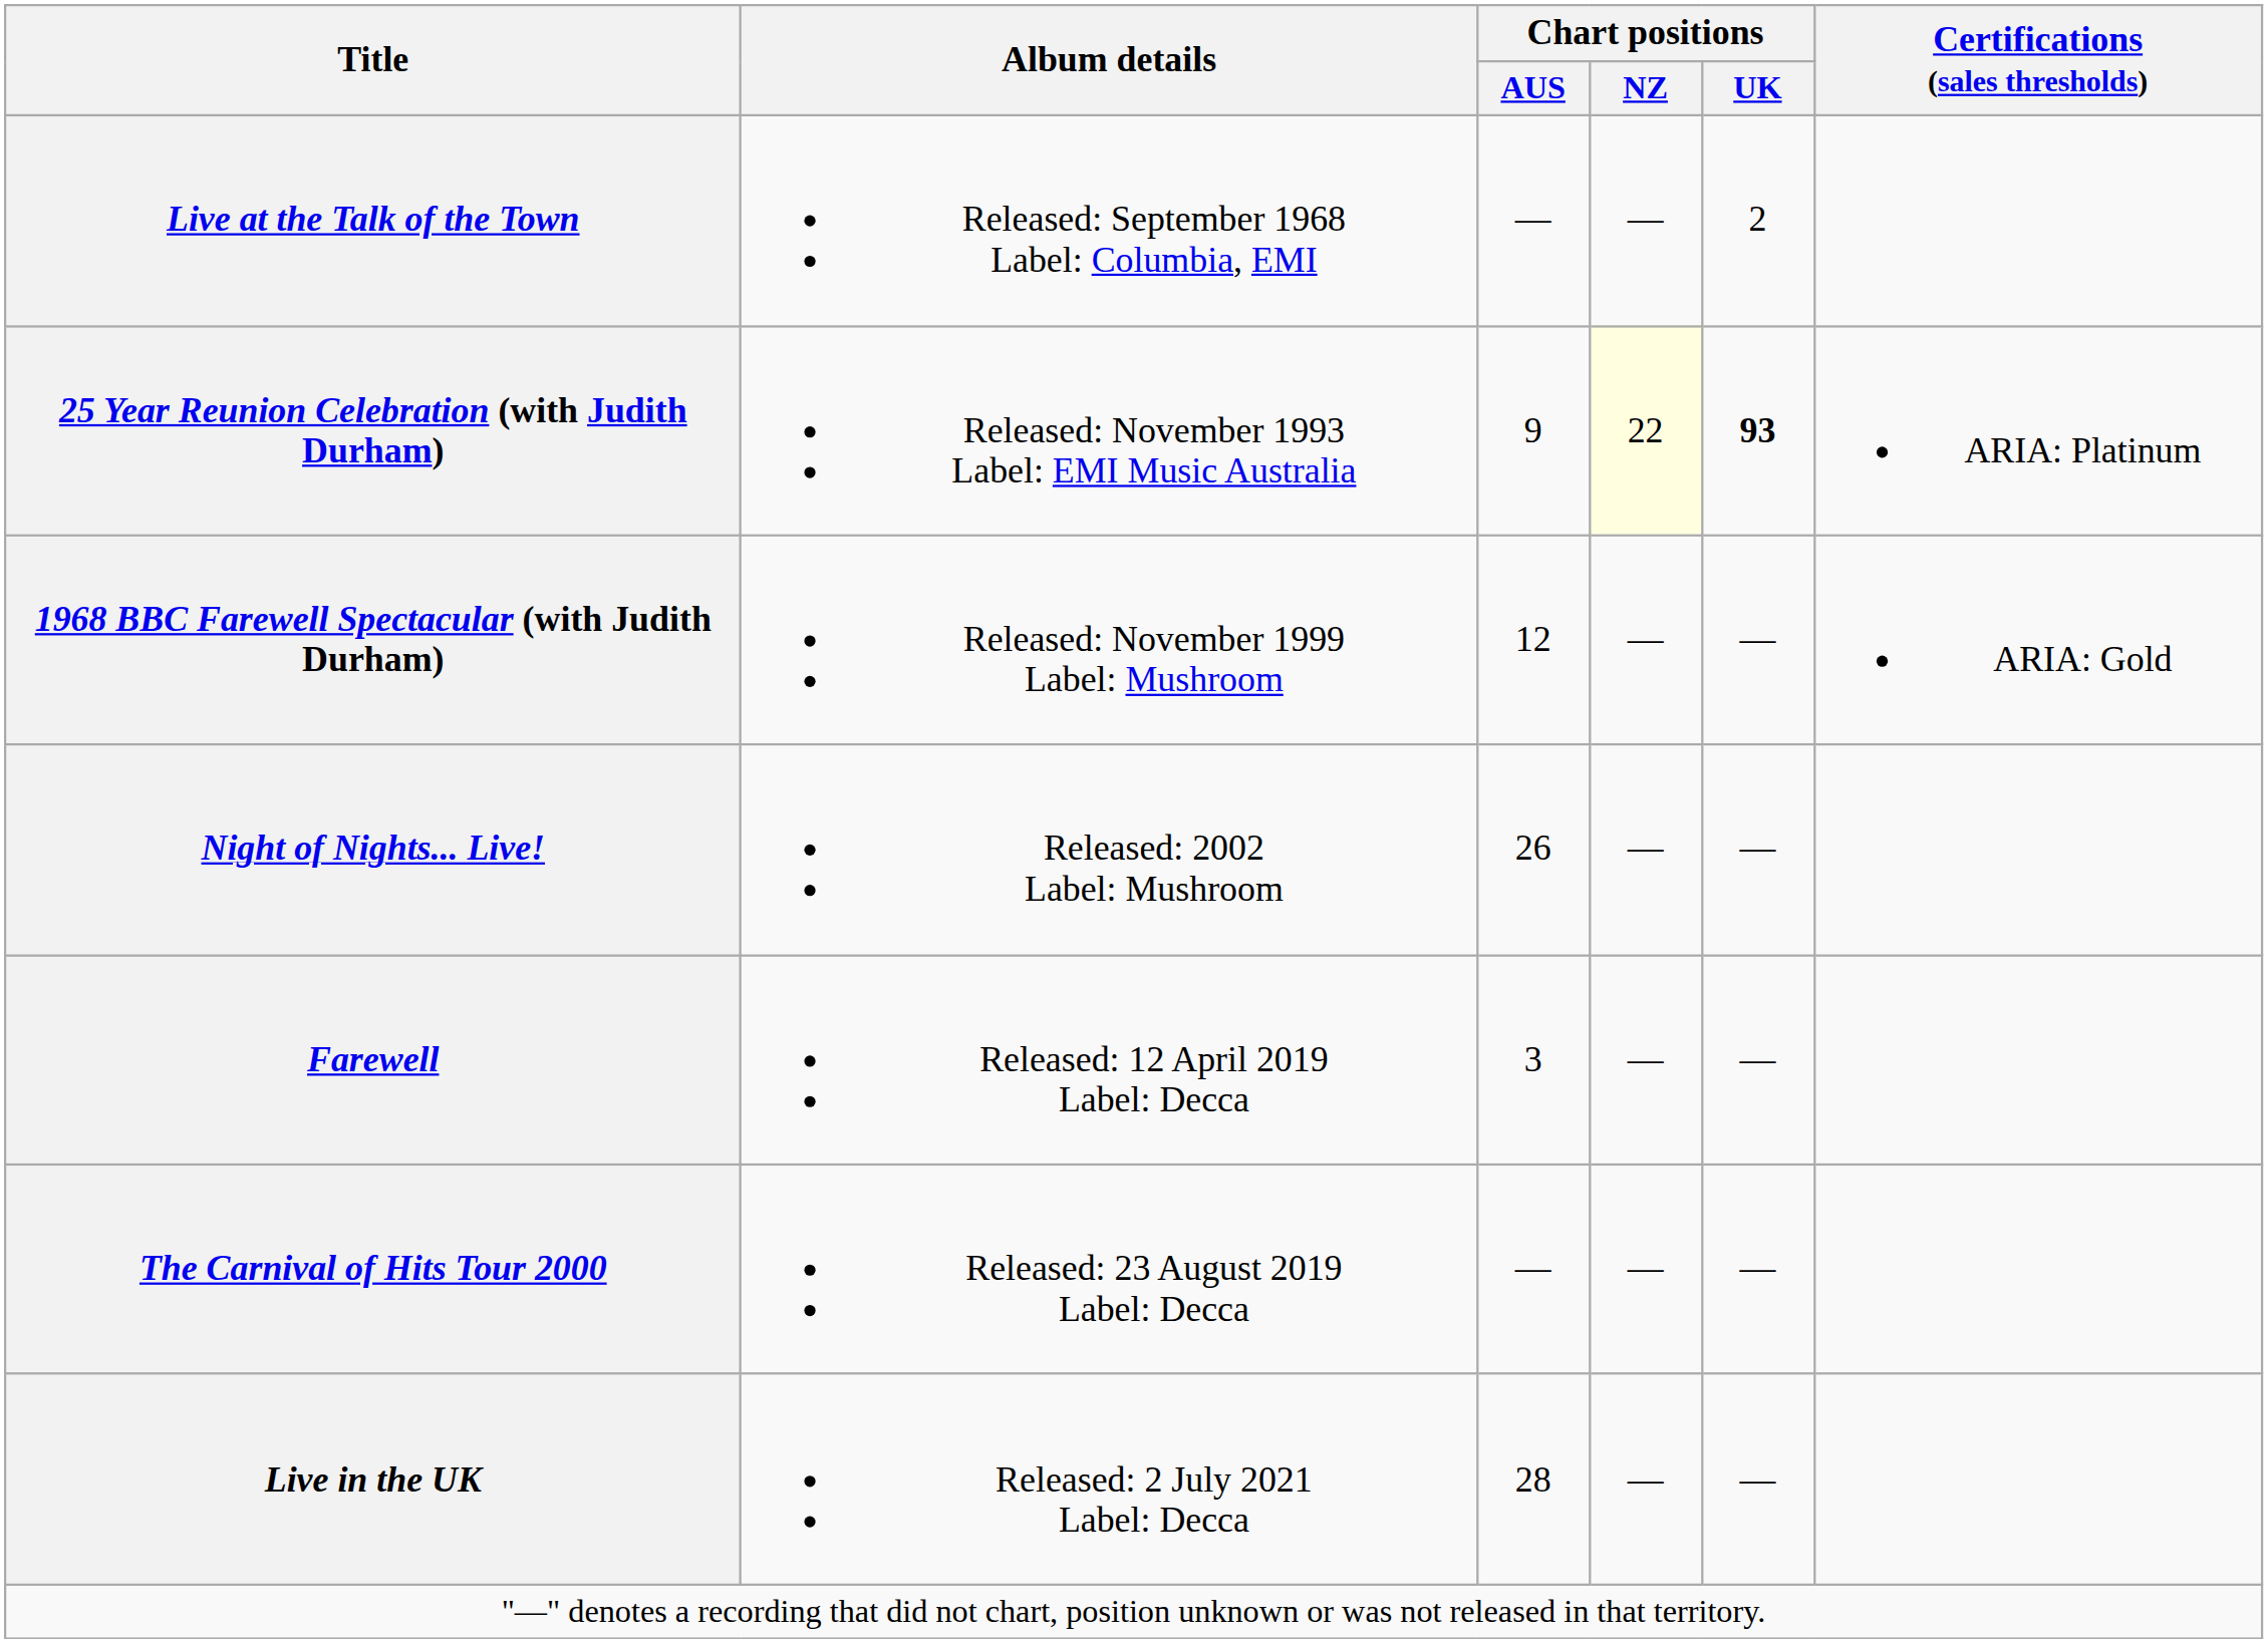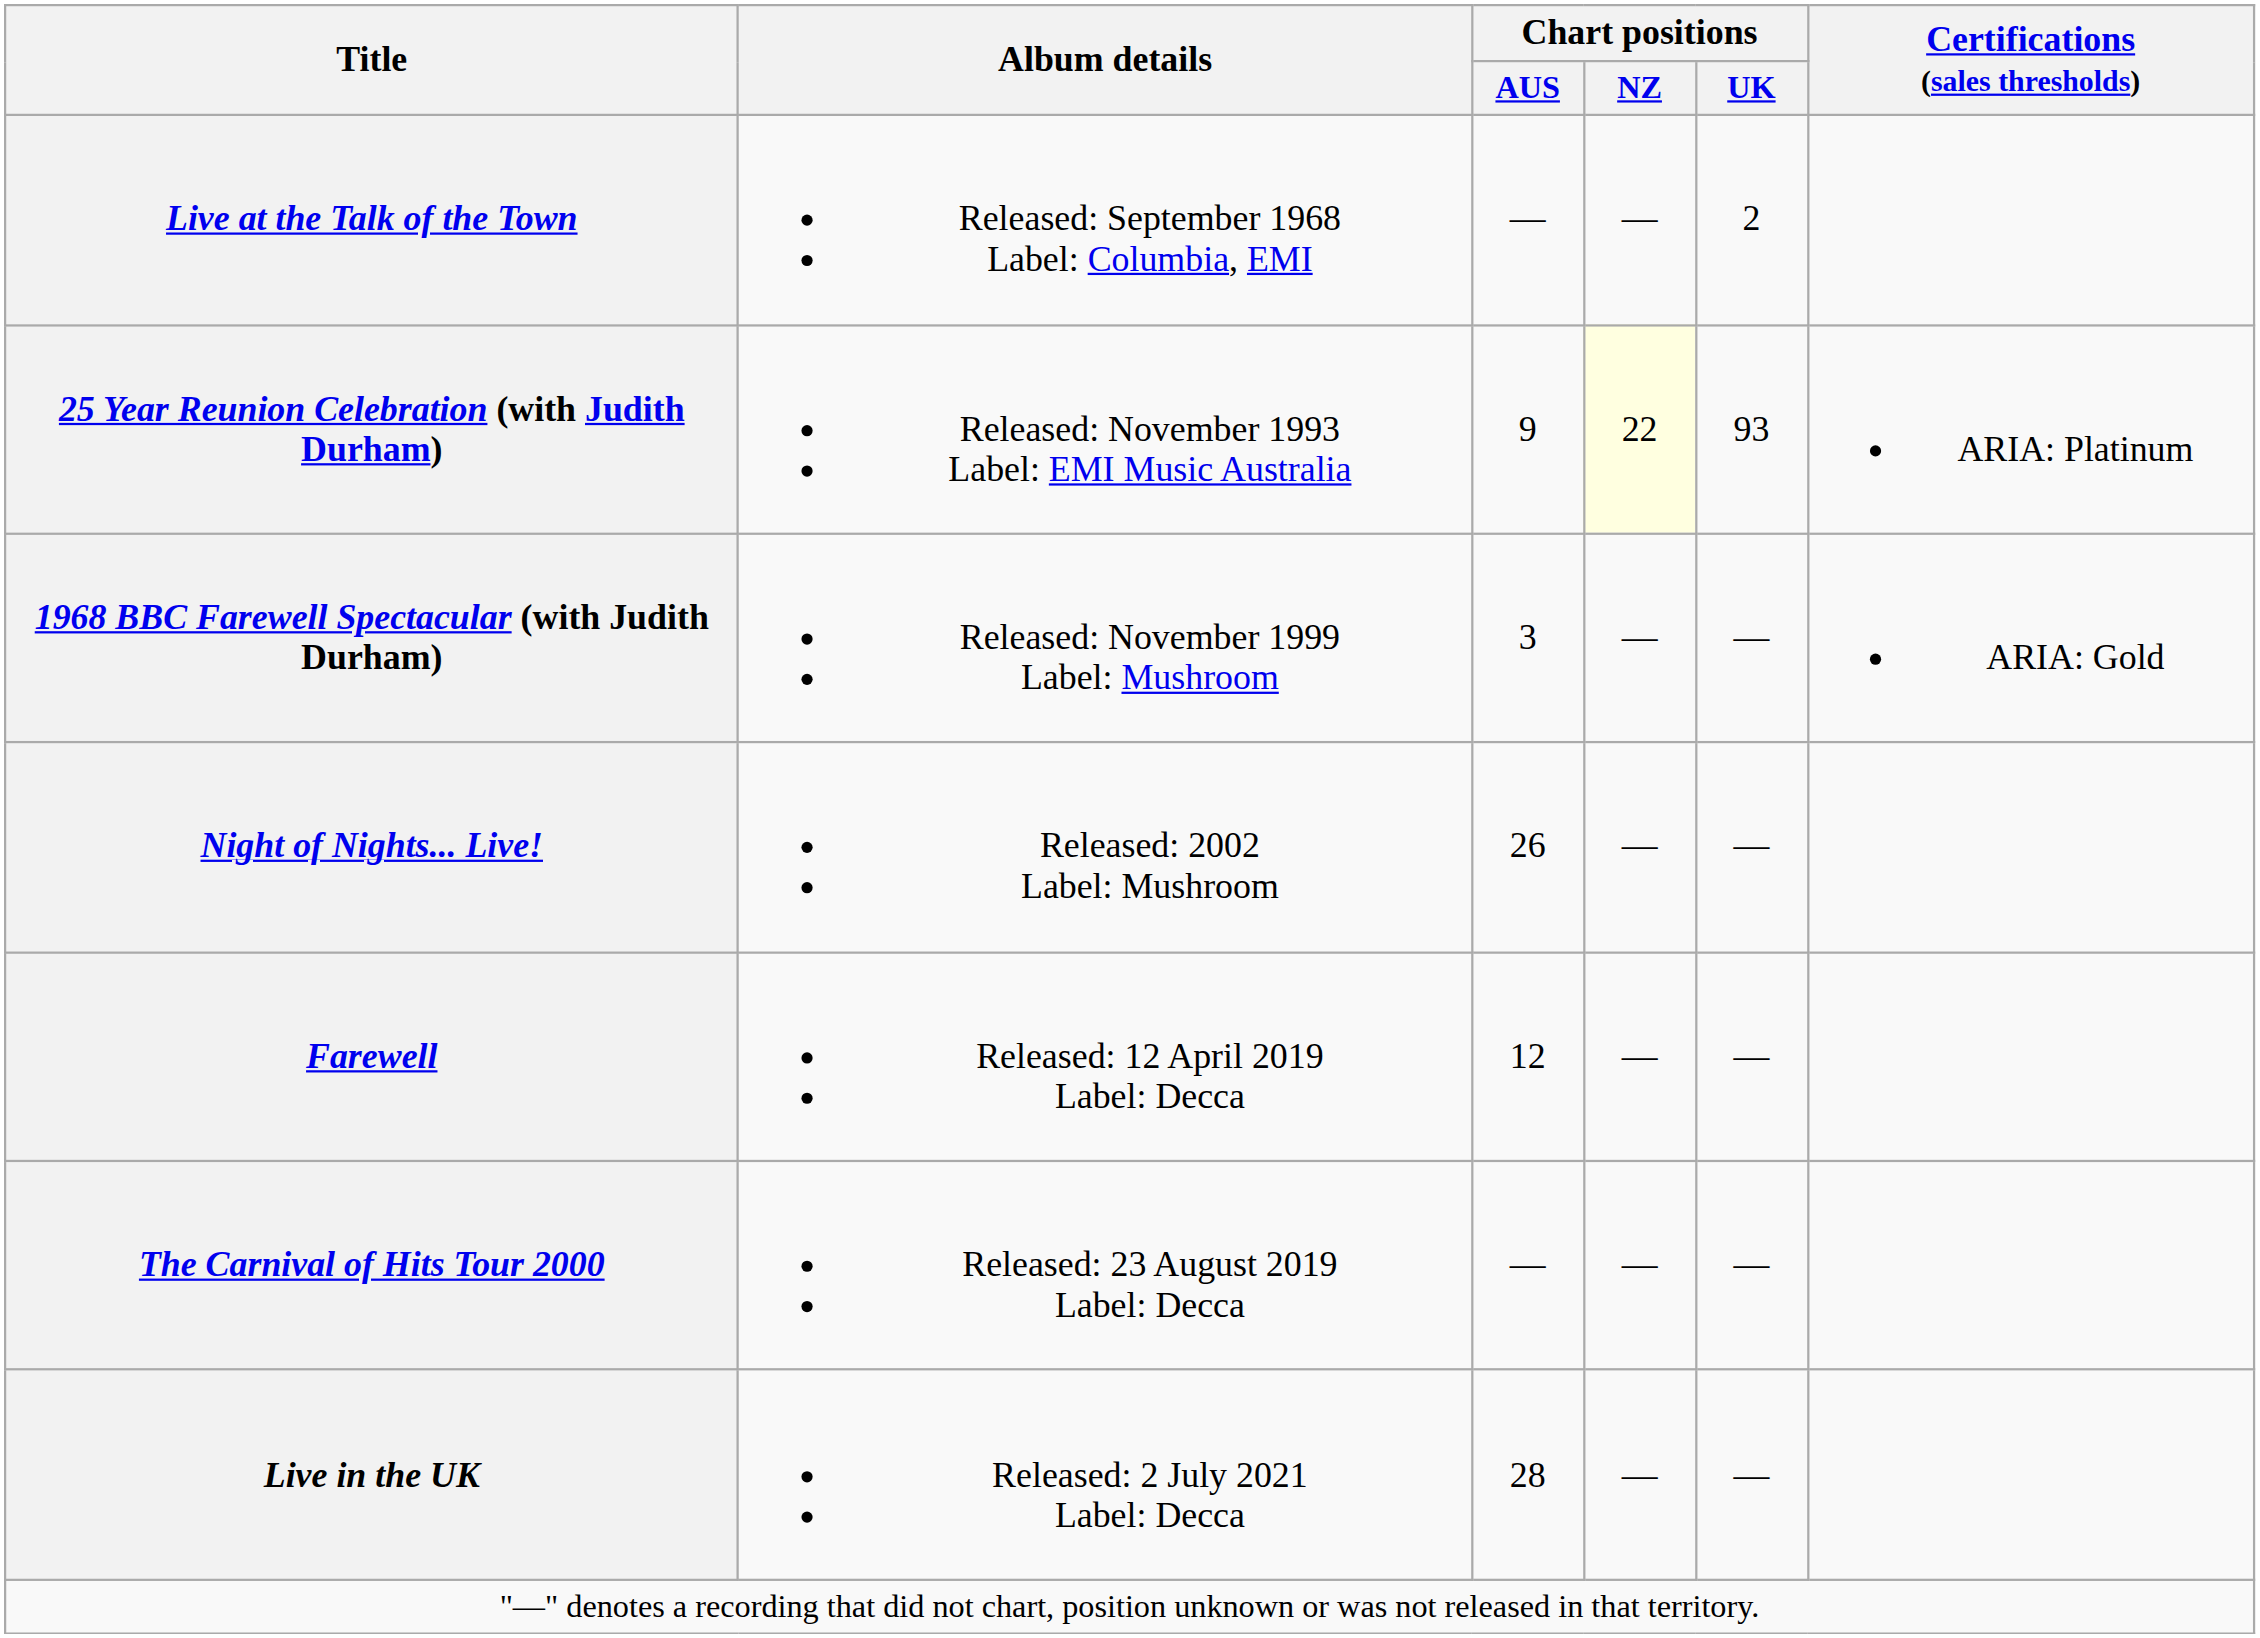25 Year Reunion Celebration (with Judith Durham) | Chart positions / UK: bold -> normal
1968 BBC Farewell Spectacular (with Judith Durham) | Chart positions / AUS: 12 -> 3
Farewell | Chart positions / AUS: 3 -> 12
